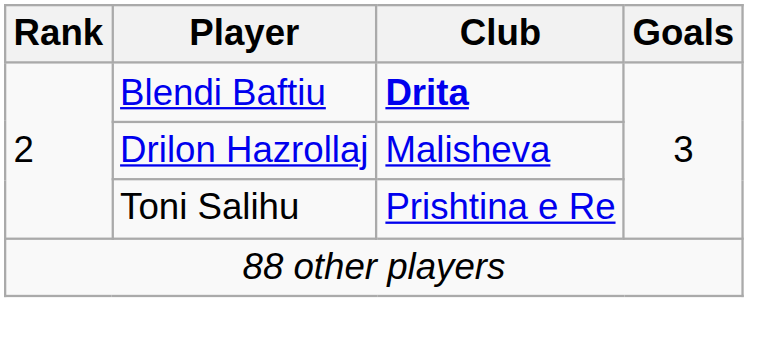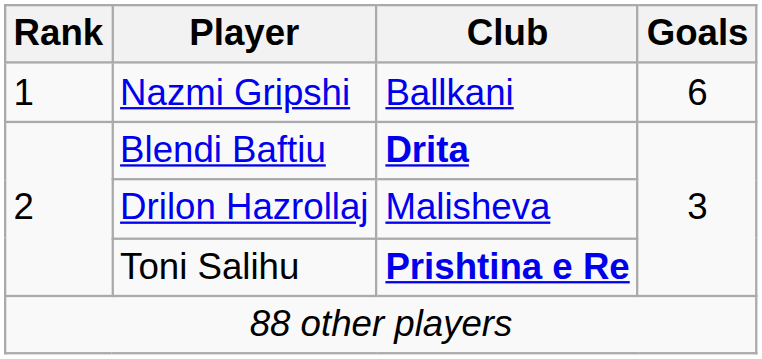+ row: 1 | Nazmi Gripshi | Ballkani | 6
Toni Salihu | Club: normal -> bold
